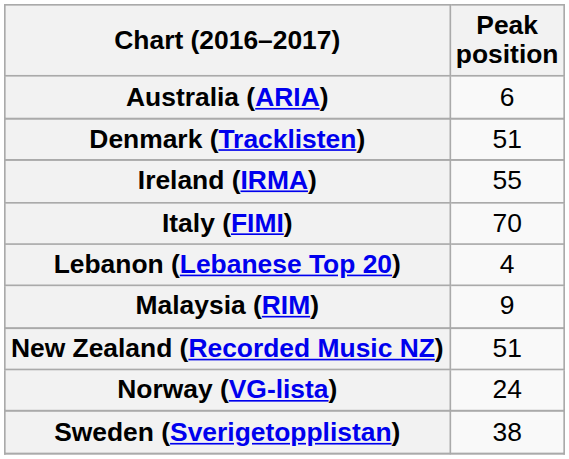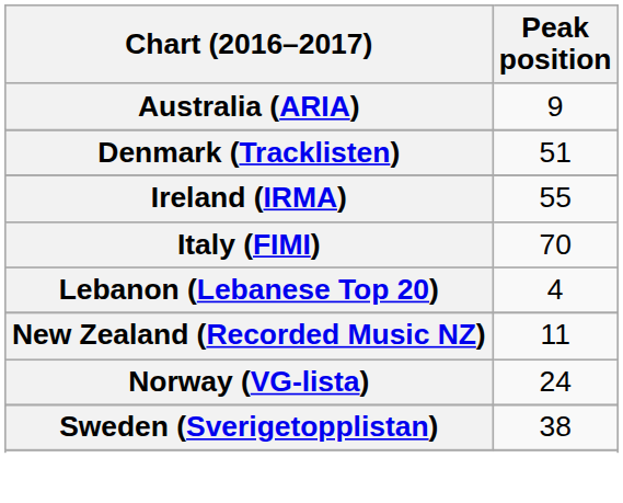Australia (ARIA) | Peak position: 6 -> 9
- row: Malaysia (RIM) | 9
New Zealand (Recorded Music NZ) | Peak position: 51 -> 11
